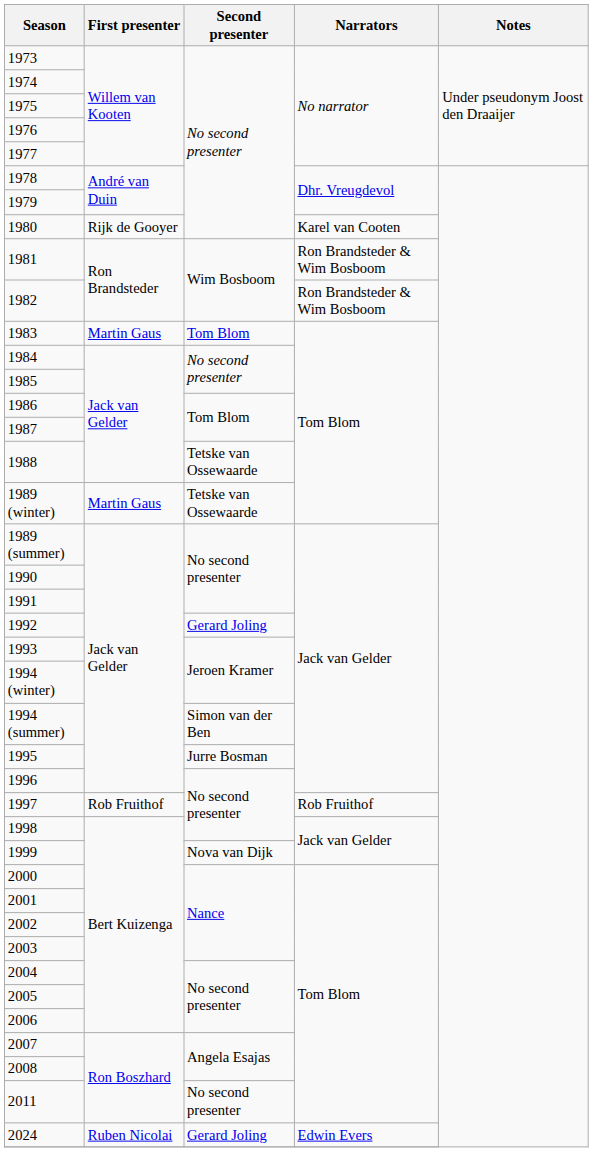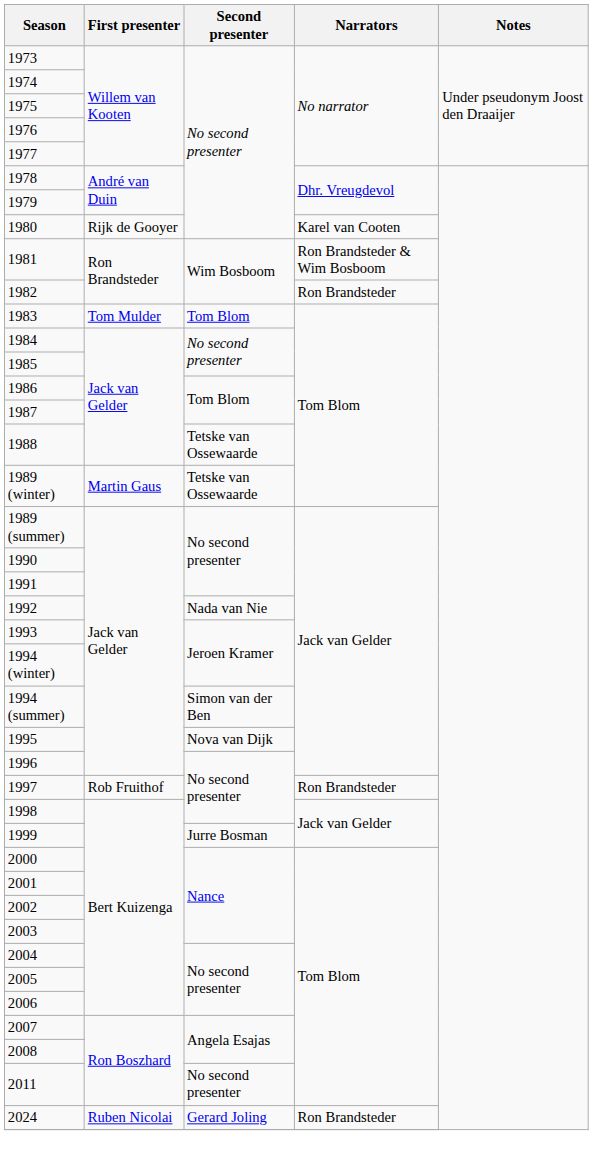1982 | Narrators: Ron Brandsteder & Wim Bosboom -> Ron Brandsteder
1983 | First presenter: Martin Gaus -> Tom Mulder
1992 | Second presenter: Gerard Joling -> Nada van Nie
1995 | Second presenter: Jurre Bosman -> Nova van Dijk
1997 | Narrators: Rob Fruithof -> Ron Brandsteder
1999 | Second presenter: Nova van Dijk -> Jurre Bosman
2024 | Narrators: Edwin Evers -> Ron Brandsteder
